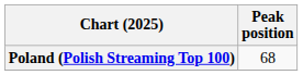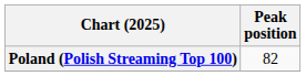Poland (Polish Streaming Top 100) | Peak position: 68 -> 82
